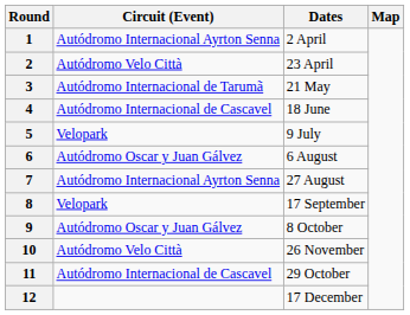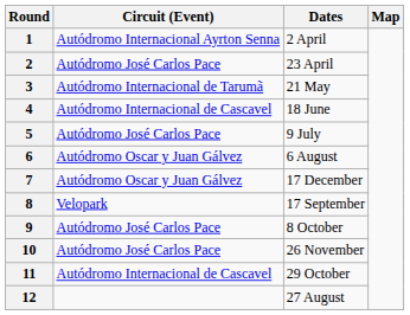2 | Circuit (Event): Autódromo Velo Città -> Autódromo José Carlos Pace
5 | Circuit (Event): Velopark -> Autódromo José Carlos Pace
7 | Circuit (Event): Autódromo Internacional Ayrton Senna -> Autódromo Oscar y Juan Gálvez
7 | Dates: 27 August -> 17 December
9 | Circuit (Event): Autódromo Oscar y Juan Gálvez -> Autódromo José Carlos Pace
10 | Circuit (Event): Autódromo Velo Città -> Autódromo José Carlos Pace
12 | Dates: 17 December -> 27 August
